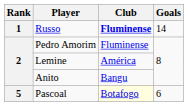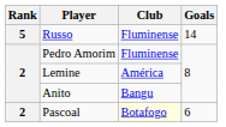Russo | Rank: 1 -> 5
Russo | Club: bold -> normal
Pascoal | Rank: 5 -> 2
